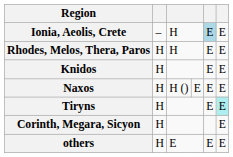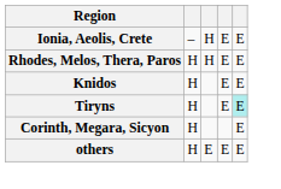Ionia, Aeolis, Crete | column 5: lightblue background -> no background
- row: Naxos | Η | Η () | Ε | Ε | Ε
